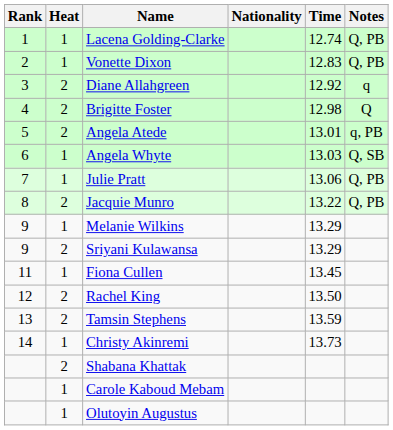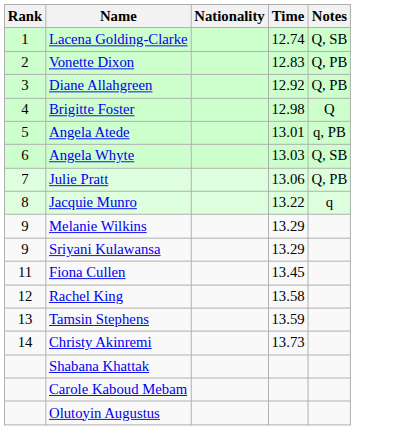- column: Heat | 1 | 1 | 2 | 2 | 2 | 1 | 1 | 2 | 1 | 2 | 1 | 2 | 2 | 1 | 2 | 1 | 1
Lacena Golding-Clarke | Notes: Q, PB -> Q, SB
Diane Allahgreen | Notes: q -> Q, PB
Jacquie Munro | Notes: Q, PB -> q
Rachel King | Time: 13.50 -> 13.58
